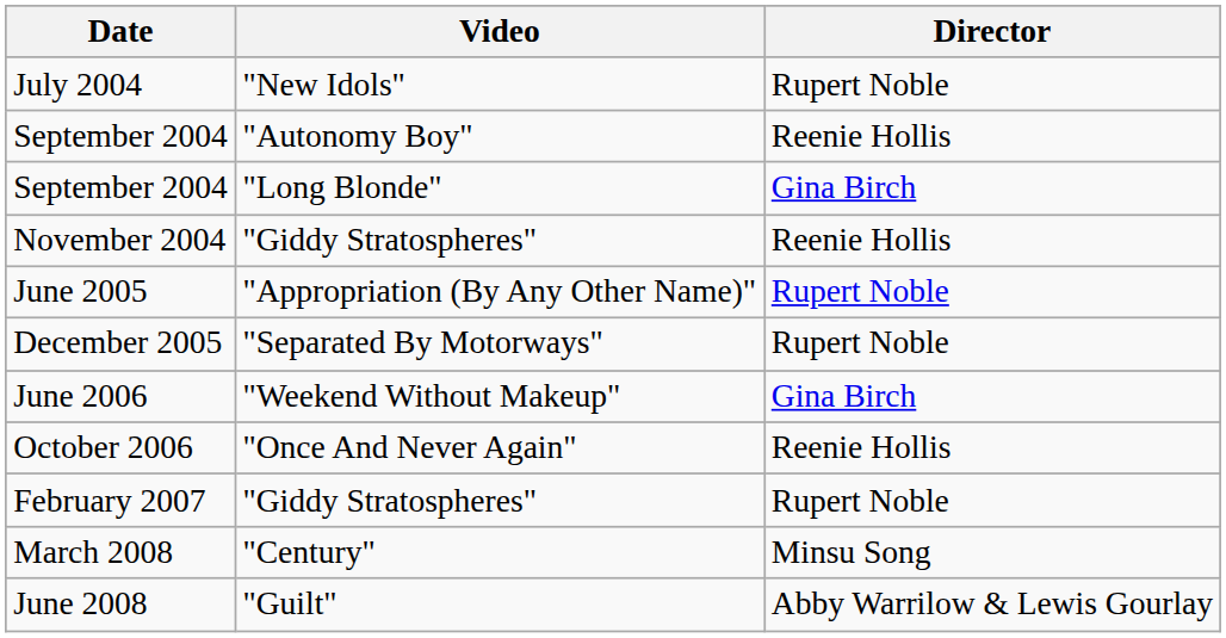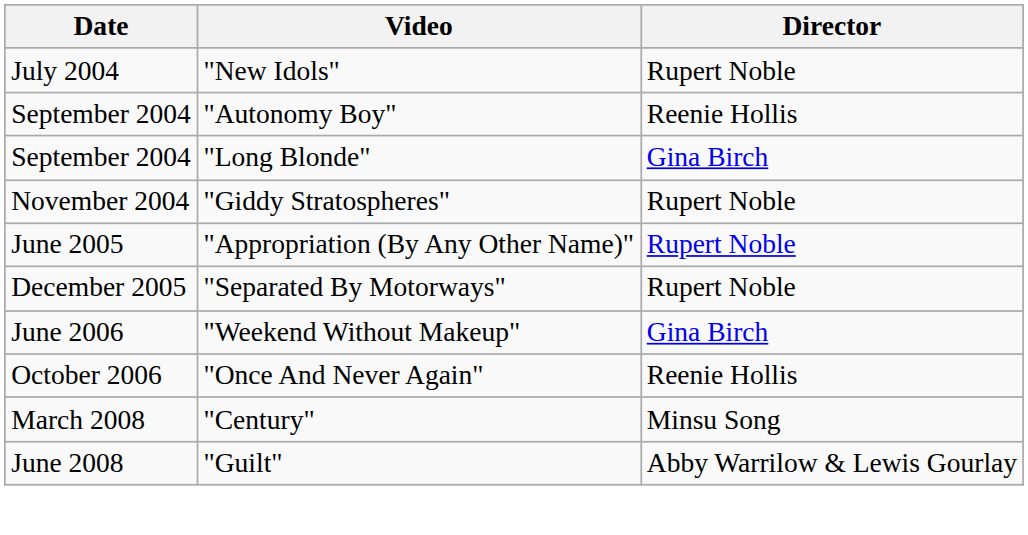November 2004 | Director: Reenie Hollis -> Rupert Noble
- row: February 2007 | "Giddy Stratospheres" | Rupert Noble
